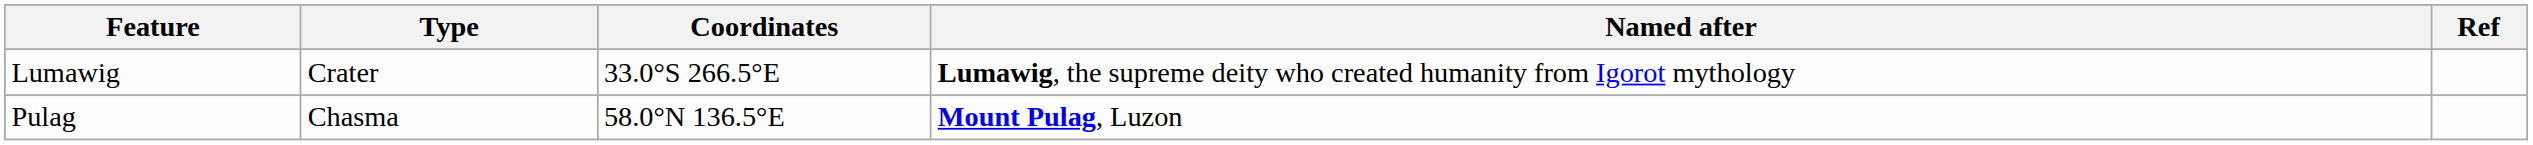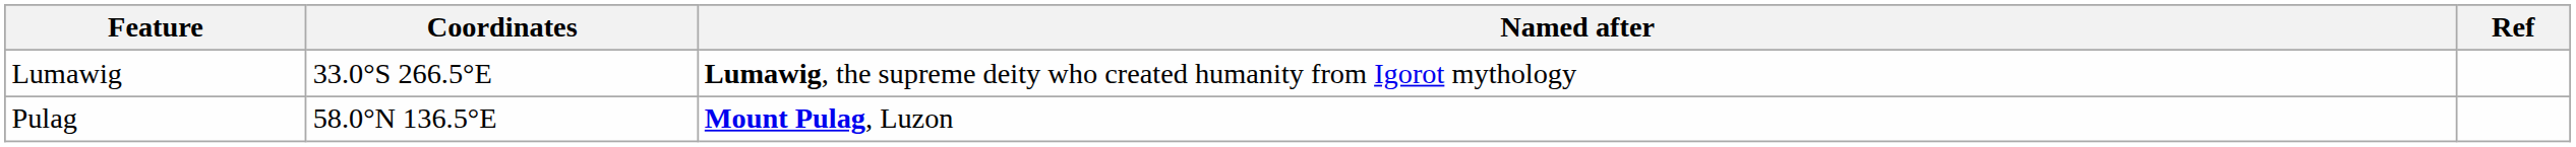- column: Type | Crater | Chasma
